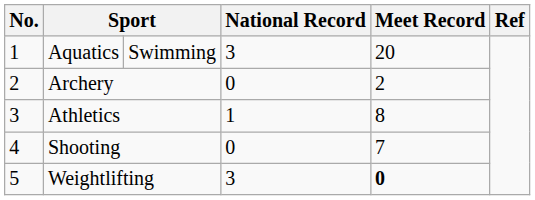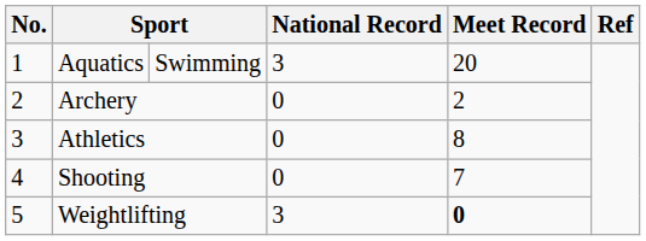Athletics | National Record: 1 -> 0
